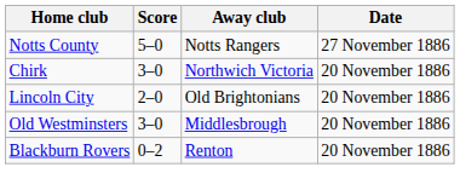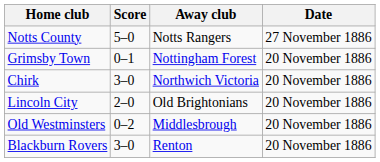+ row: Grimsby Town | 0–1 | Nottingham Forest | 20 November 1886
Old Westminsters | Score: 3–0 -> 0–2
Blackburn Rovers | Score: 0–2 -> 3–0
